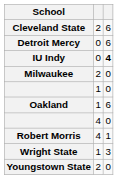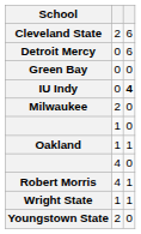+ row: Green Bay | 0 | 0
Oakland | column 3: 6 -> 1
Wright State | column 3: 3 -> 1
